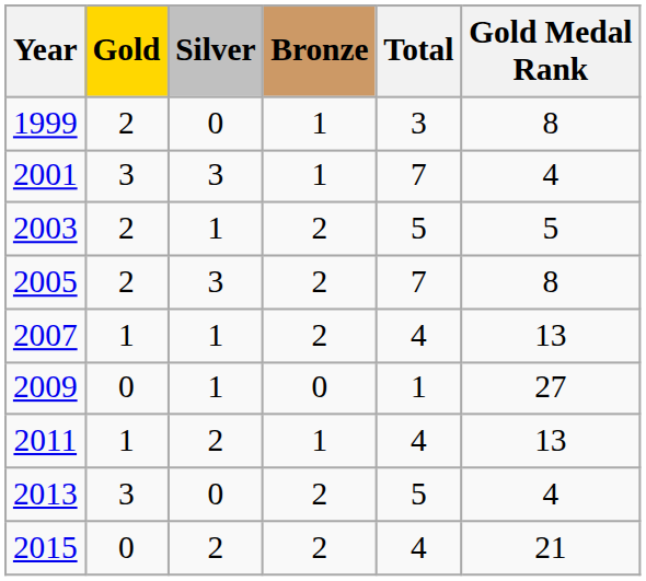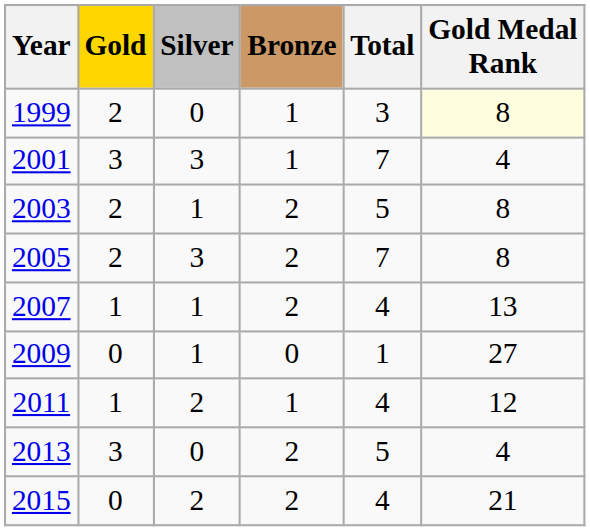1999 | Gold Medal Rank: no background -> lightyellow background
2003 | Gold Medal Rank: 5 -> 8
2011 | Gold Medal Rank: 13 -> 12
